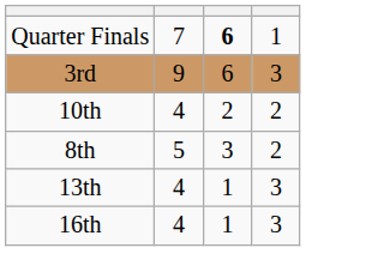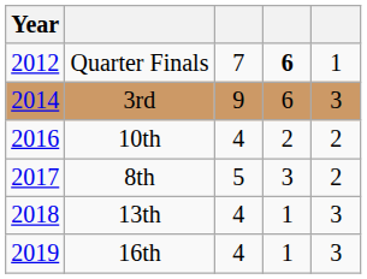+ column: Year | 2012 | 2014 | 2016 | 2017 | 2018 | 2019
